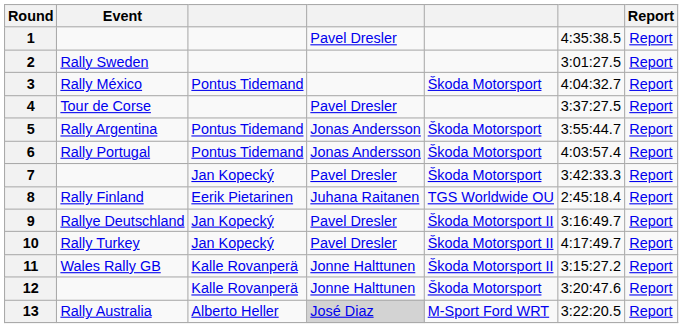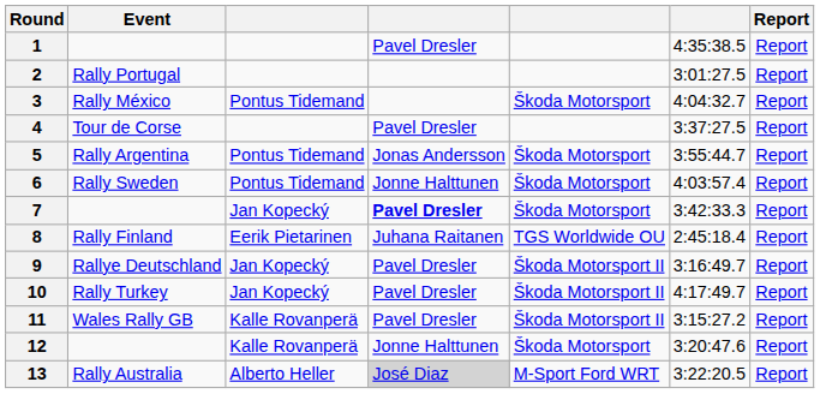2 | Event: Rally Sweden -> Rally Portugal
6 | Event: Rally Portugal -> Rally Sweden
6 | column 4: Jonas Andersson -> Jonne Halttunen
7 | column 4: normal -> bold
11 | column 4: Jonne Halttunen -> Pavel Dresler
